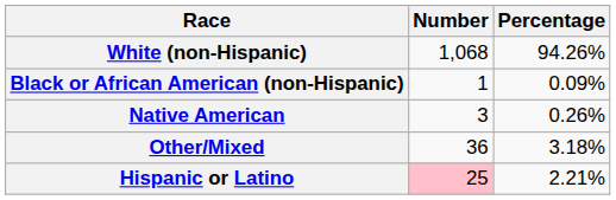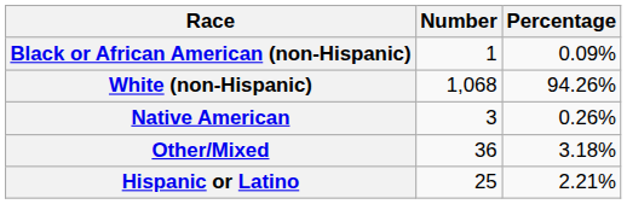rows swapped: White (non-Hispanic) <-> Black or African American (non-Hispanic)
Hispanic or Latino | Number: pink background -> no background
